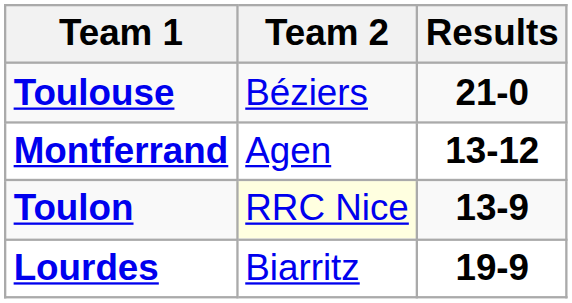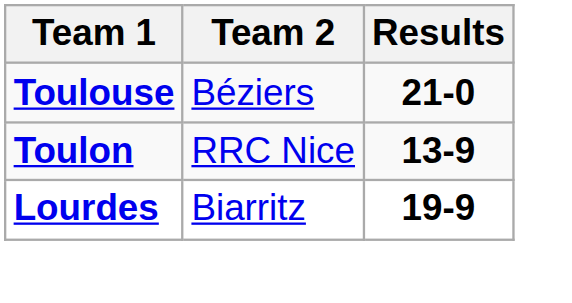- row: Montferrand | Agen | 13-12
Toulon | Team 2: lightyellow background -> no background
